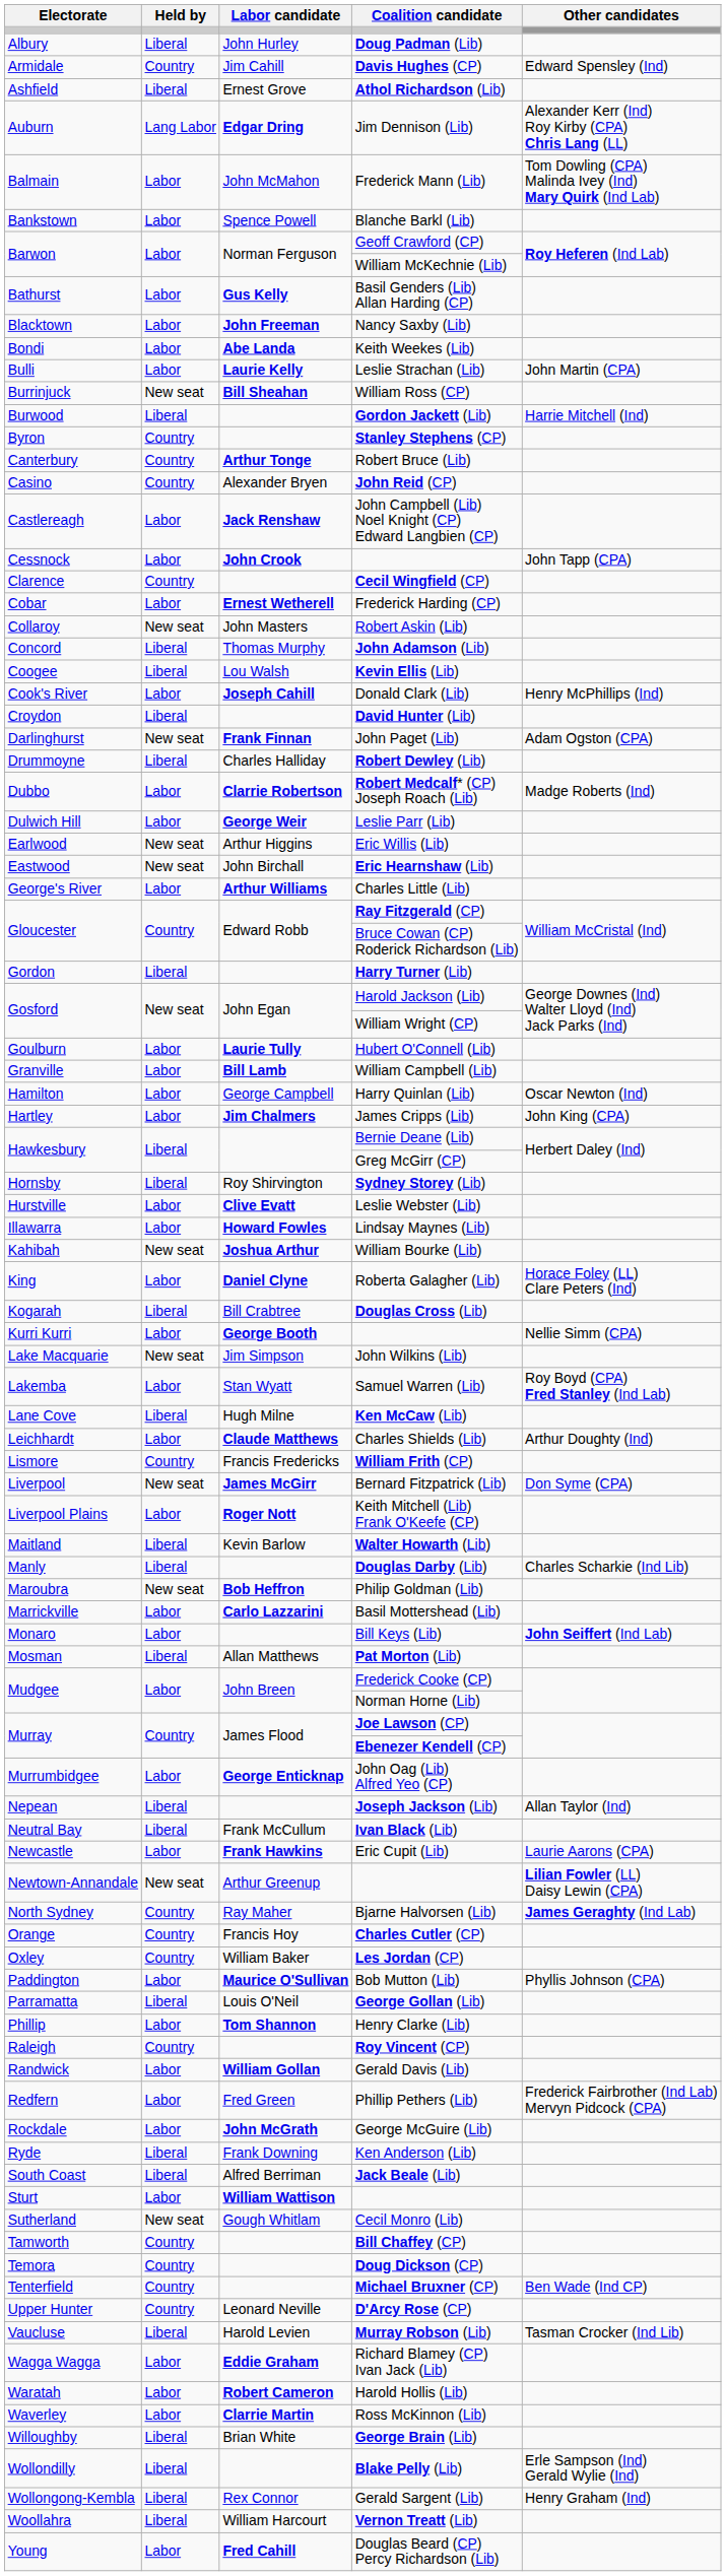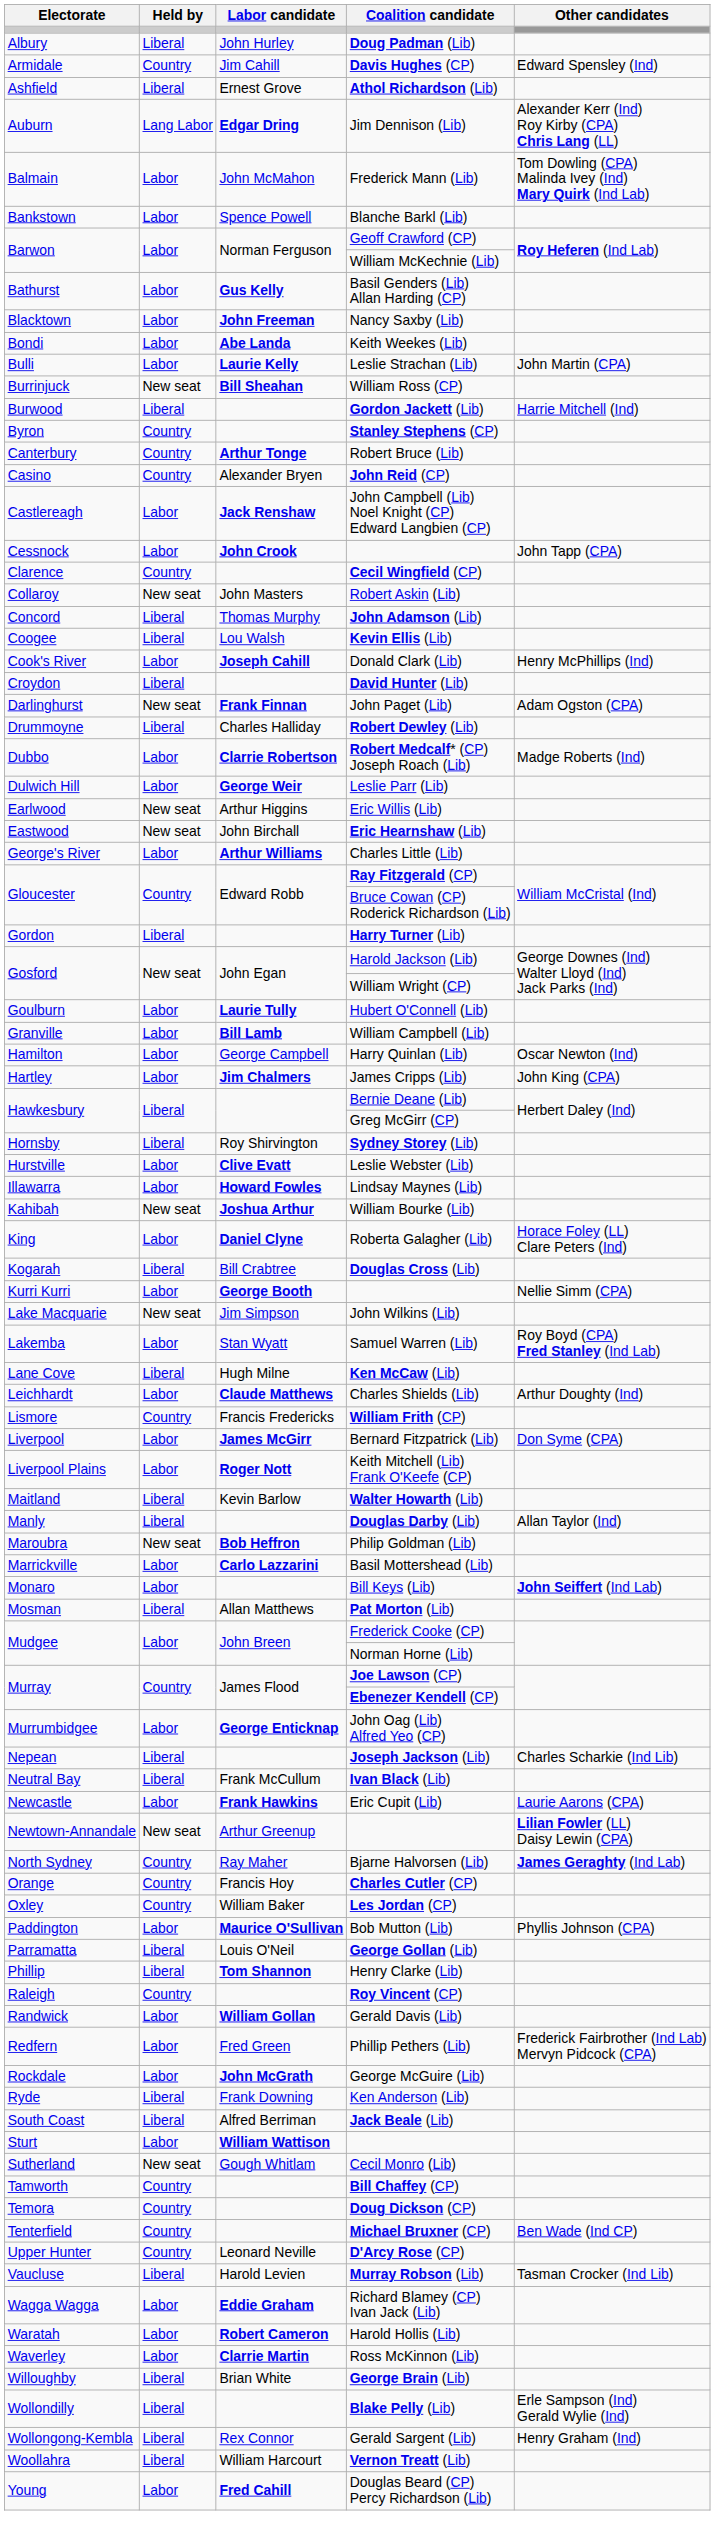- row: Cobar | Labor | Ernest Wetherell | Frederick Harding (CP)
Bernard Fitzpatrick (Lib) | Held by: New seat -> Labor
Douglas Darby (Lib) | Other candidates: Charles Scharkie (Ind Lib) -> Allan Taylor (Ind)
Joseph Jackson (Lib) | Other candidates: Allan Taylor (Ind) -> Charles Scharkie (Ind Lib)
Henry Clarke (Lib) | Held by: Labor -> Liberal
